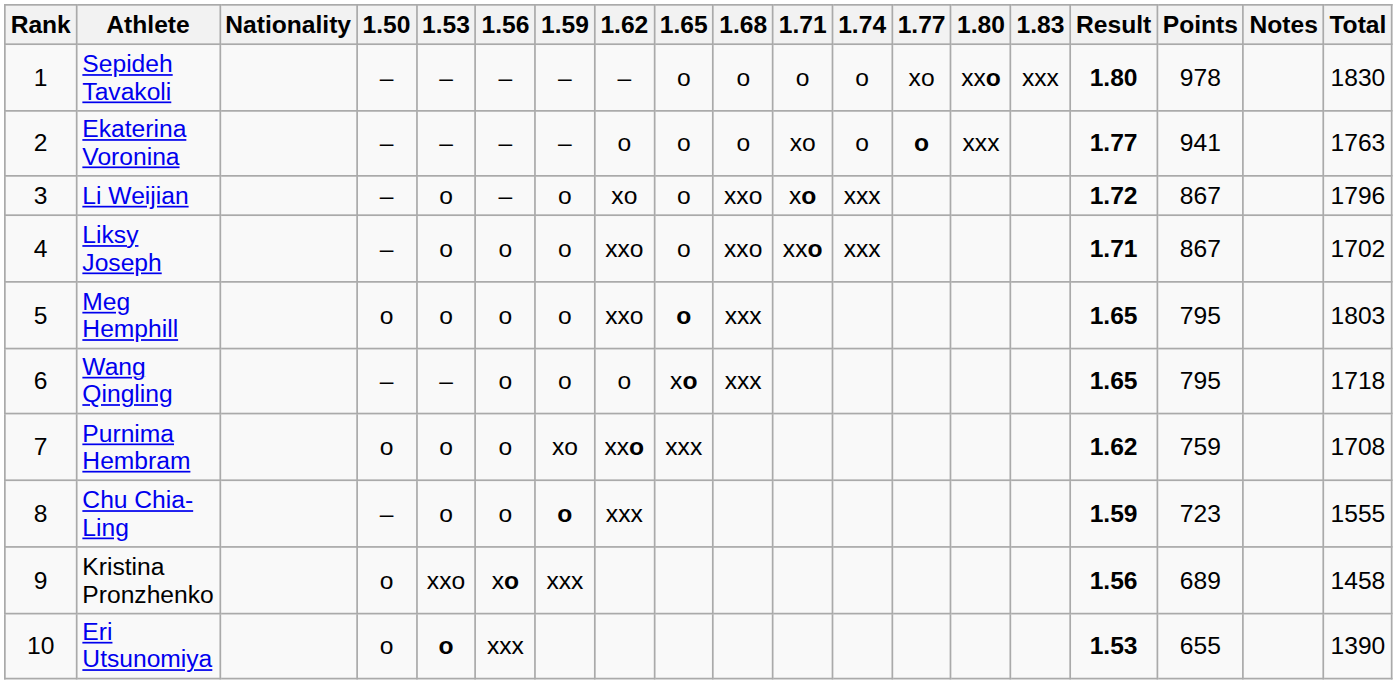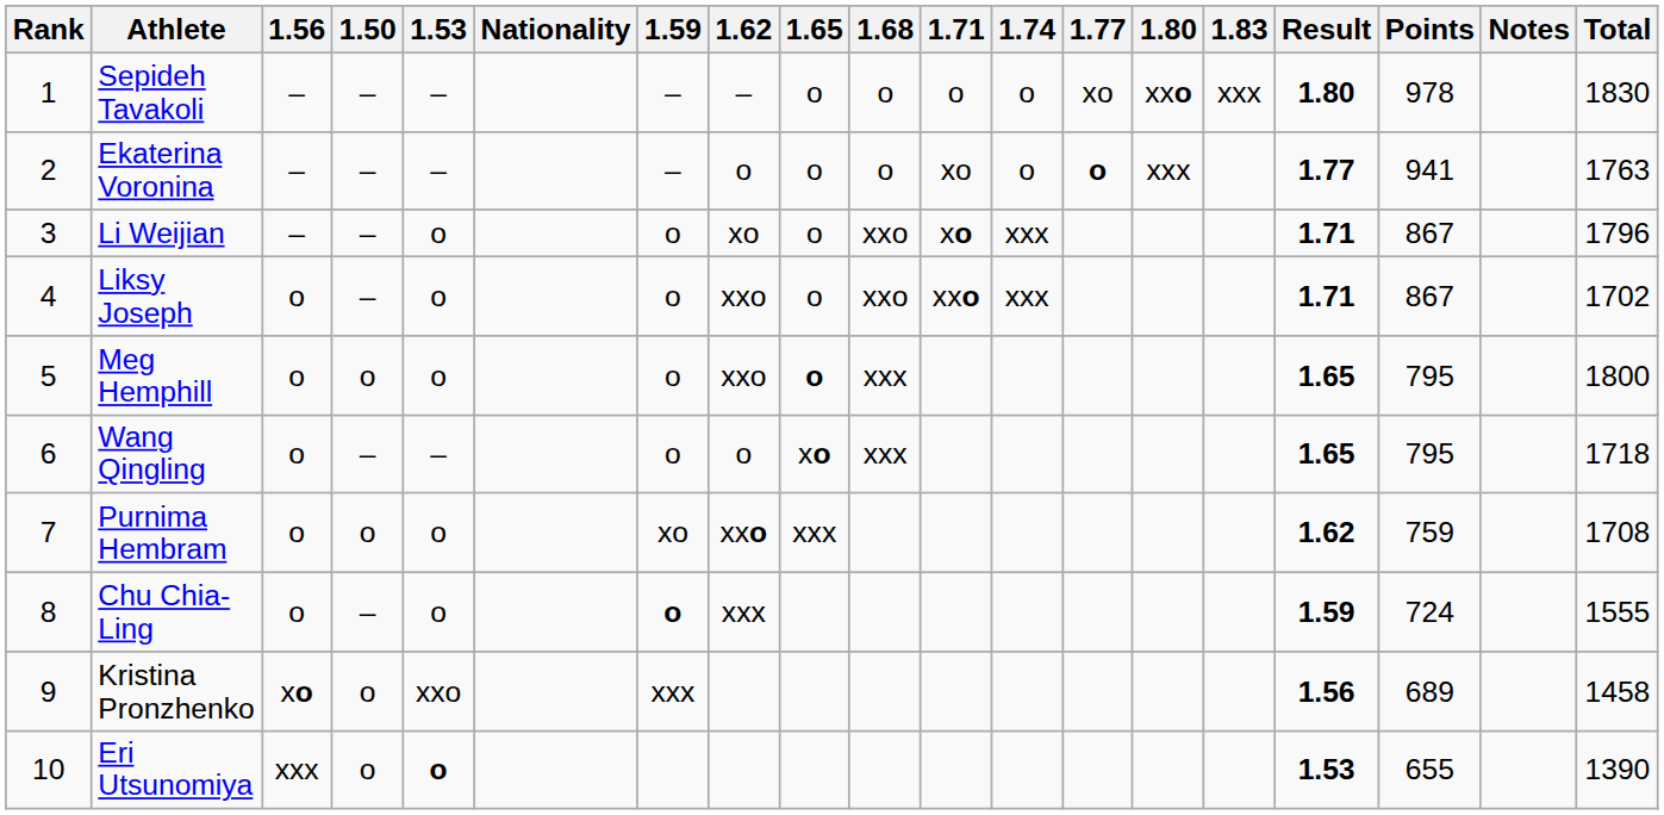columns swapped: Nationality <-> 1.56
Li Weijian | Result: 1.72 -> 1.71
Meg Hemphill | Total: 1803 -> 1800
Chu Chia-Ling | Points: 723 -> 724
